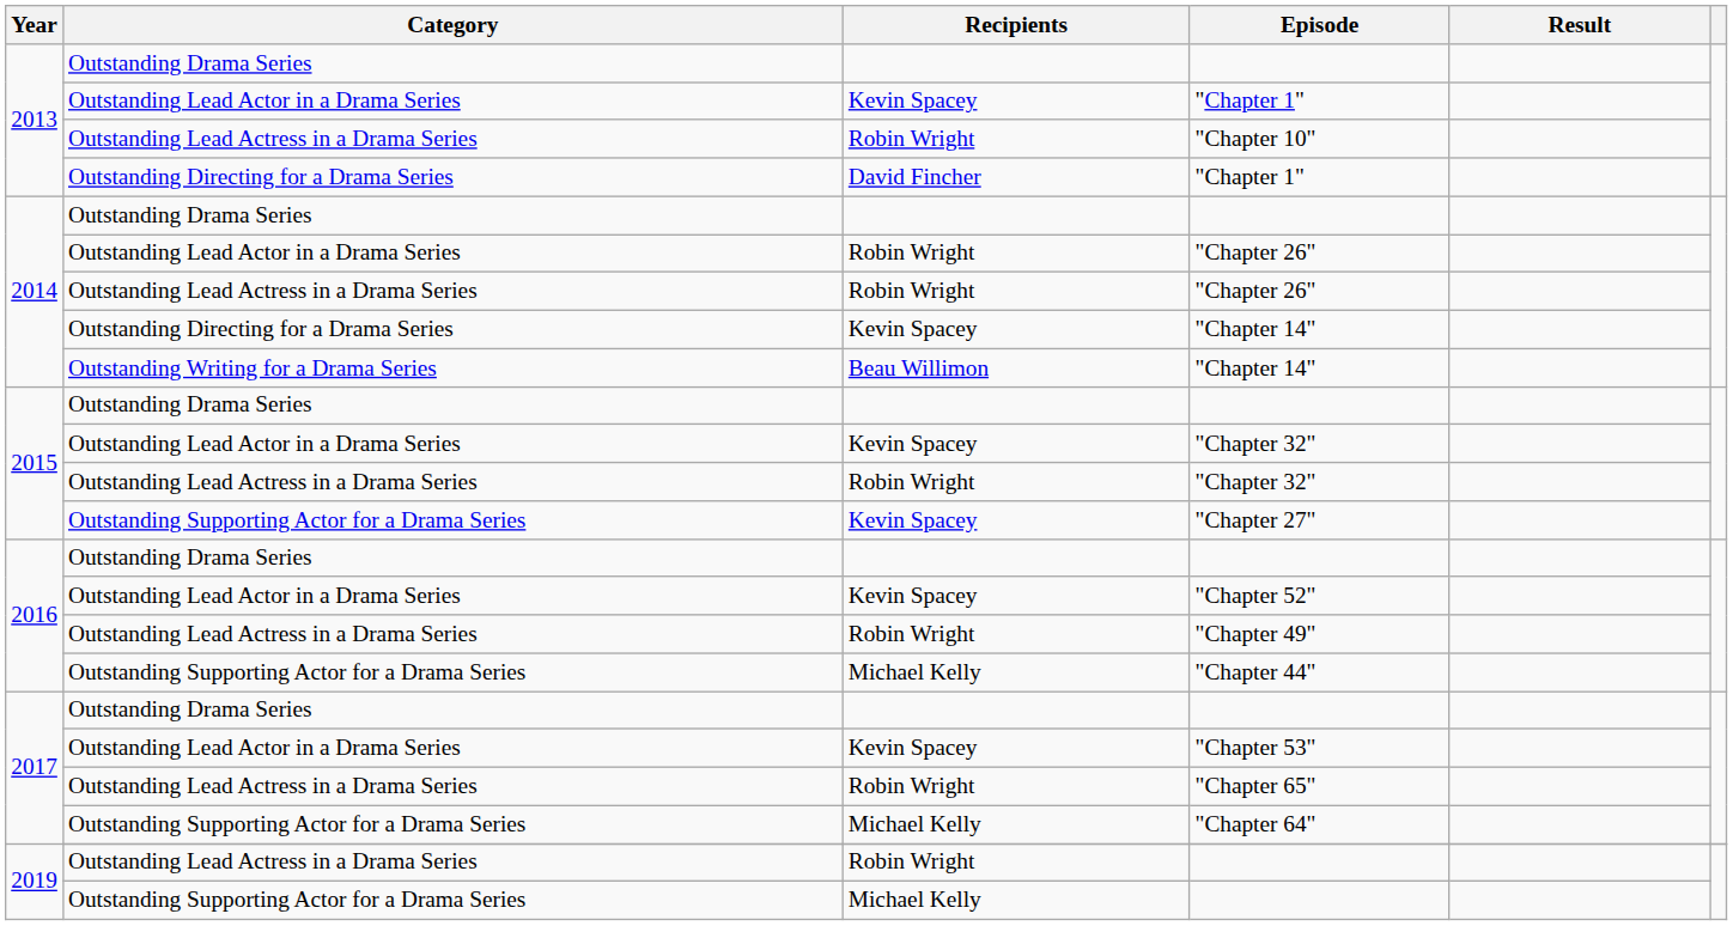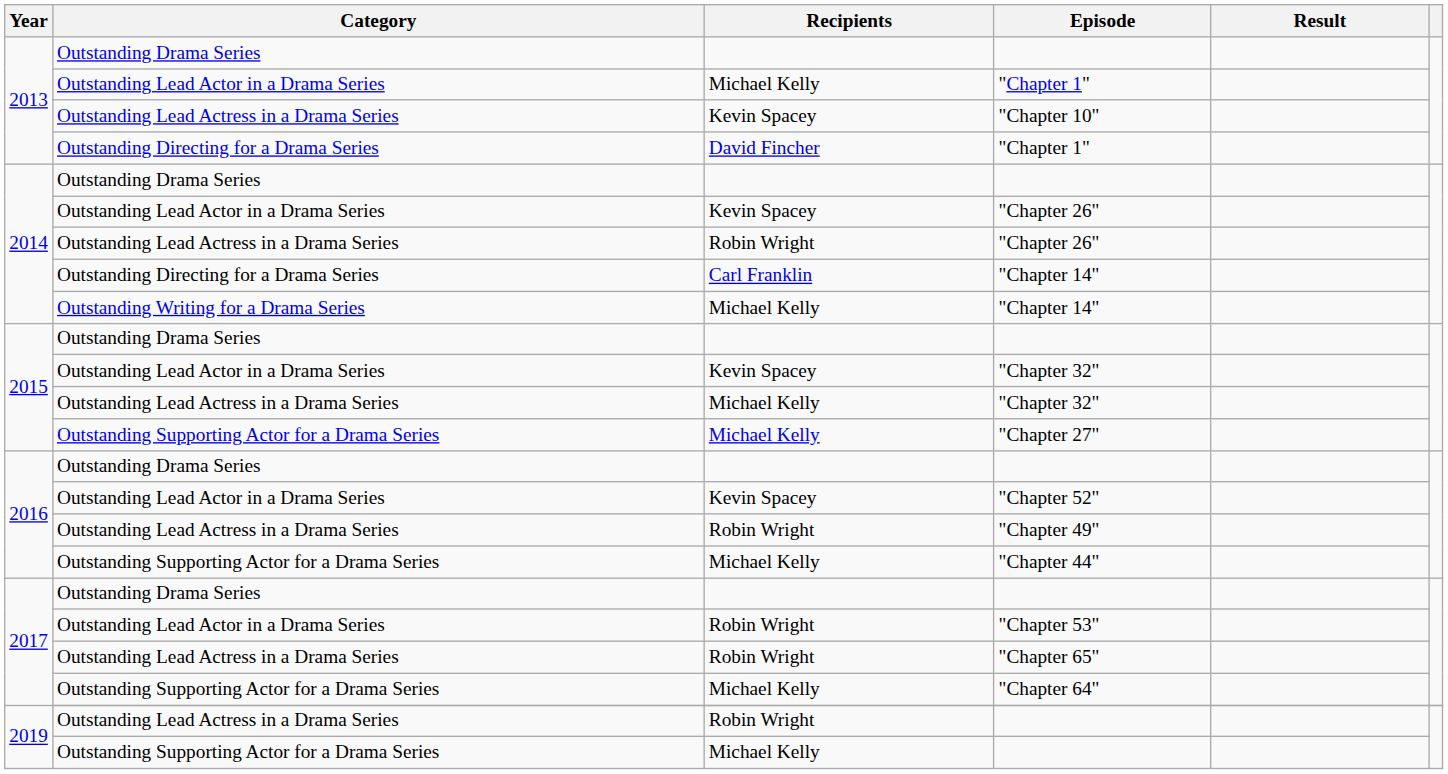Outstanding Lead Actor in a Drama Series / "Chapter 1" | Recipients: Kevin Spacey -> Michael Kelly
"Chapter 10" | Recipients: Robin Wright -> Kevin Spacey
Outstanding Lead Actor in a Drama Series / "Chapter 26" | Recipients: Robin Wright -> Kevin Spacey
Outstanding Directing for a Drama Series / "Chapter 14" | Recipients: Kevin Spacey -> Carl Franklin
Outstanding Writing for a Drama Series / "Chapter 14" | Recipients: Beau Willimon -> Michael Kelly
Outstanding Lead Actress in a Drama Series / "Chapter 32" | Recipients: Robin Wright -> Michael Kelly
"Chapter 27" | Recipients: Kevin Spacey -> Michael Kelly
"Chapter 53" | Recipients: Kevin Spacey -> Robin Wright
